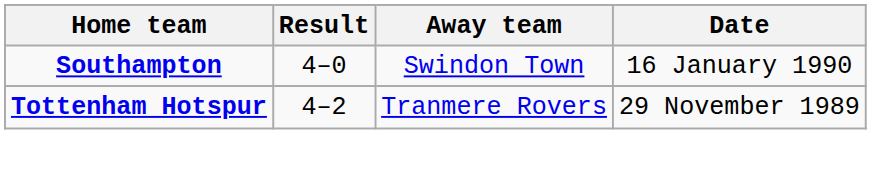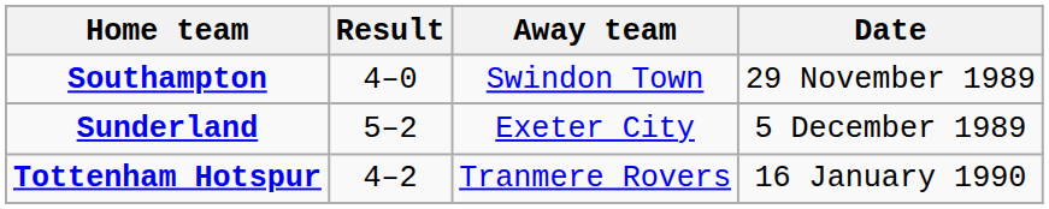Southampton | Date: 16 January 1990 -> 29 November 1989
+ row: Sunderland | 5–2 | Exeter City | 5 December 1989
Tottenham Hotspur | Date: 29 November 1989 -> 16 January 1990
